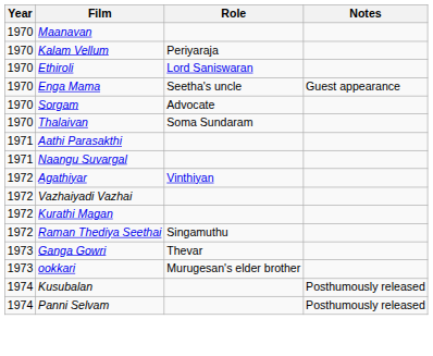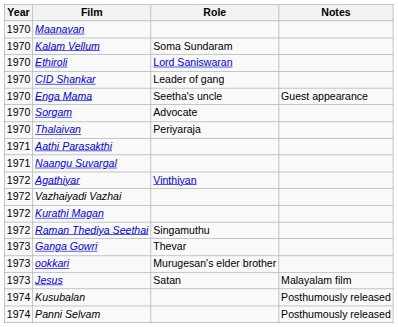Kalam Vellum | Role: Periyaraja -> Soma Sundaram
+ row: 1970 | CID Shankar | Leader of gang
Thalaivan | Role: Soma Sundaram -> Periyaraja
+ row: 1973 | Jesus | Satan | Malayalam film
